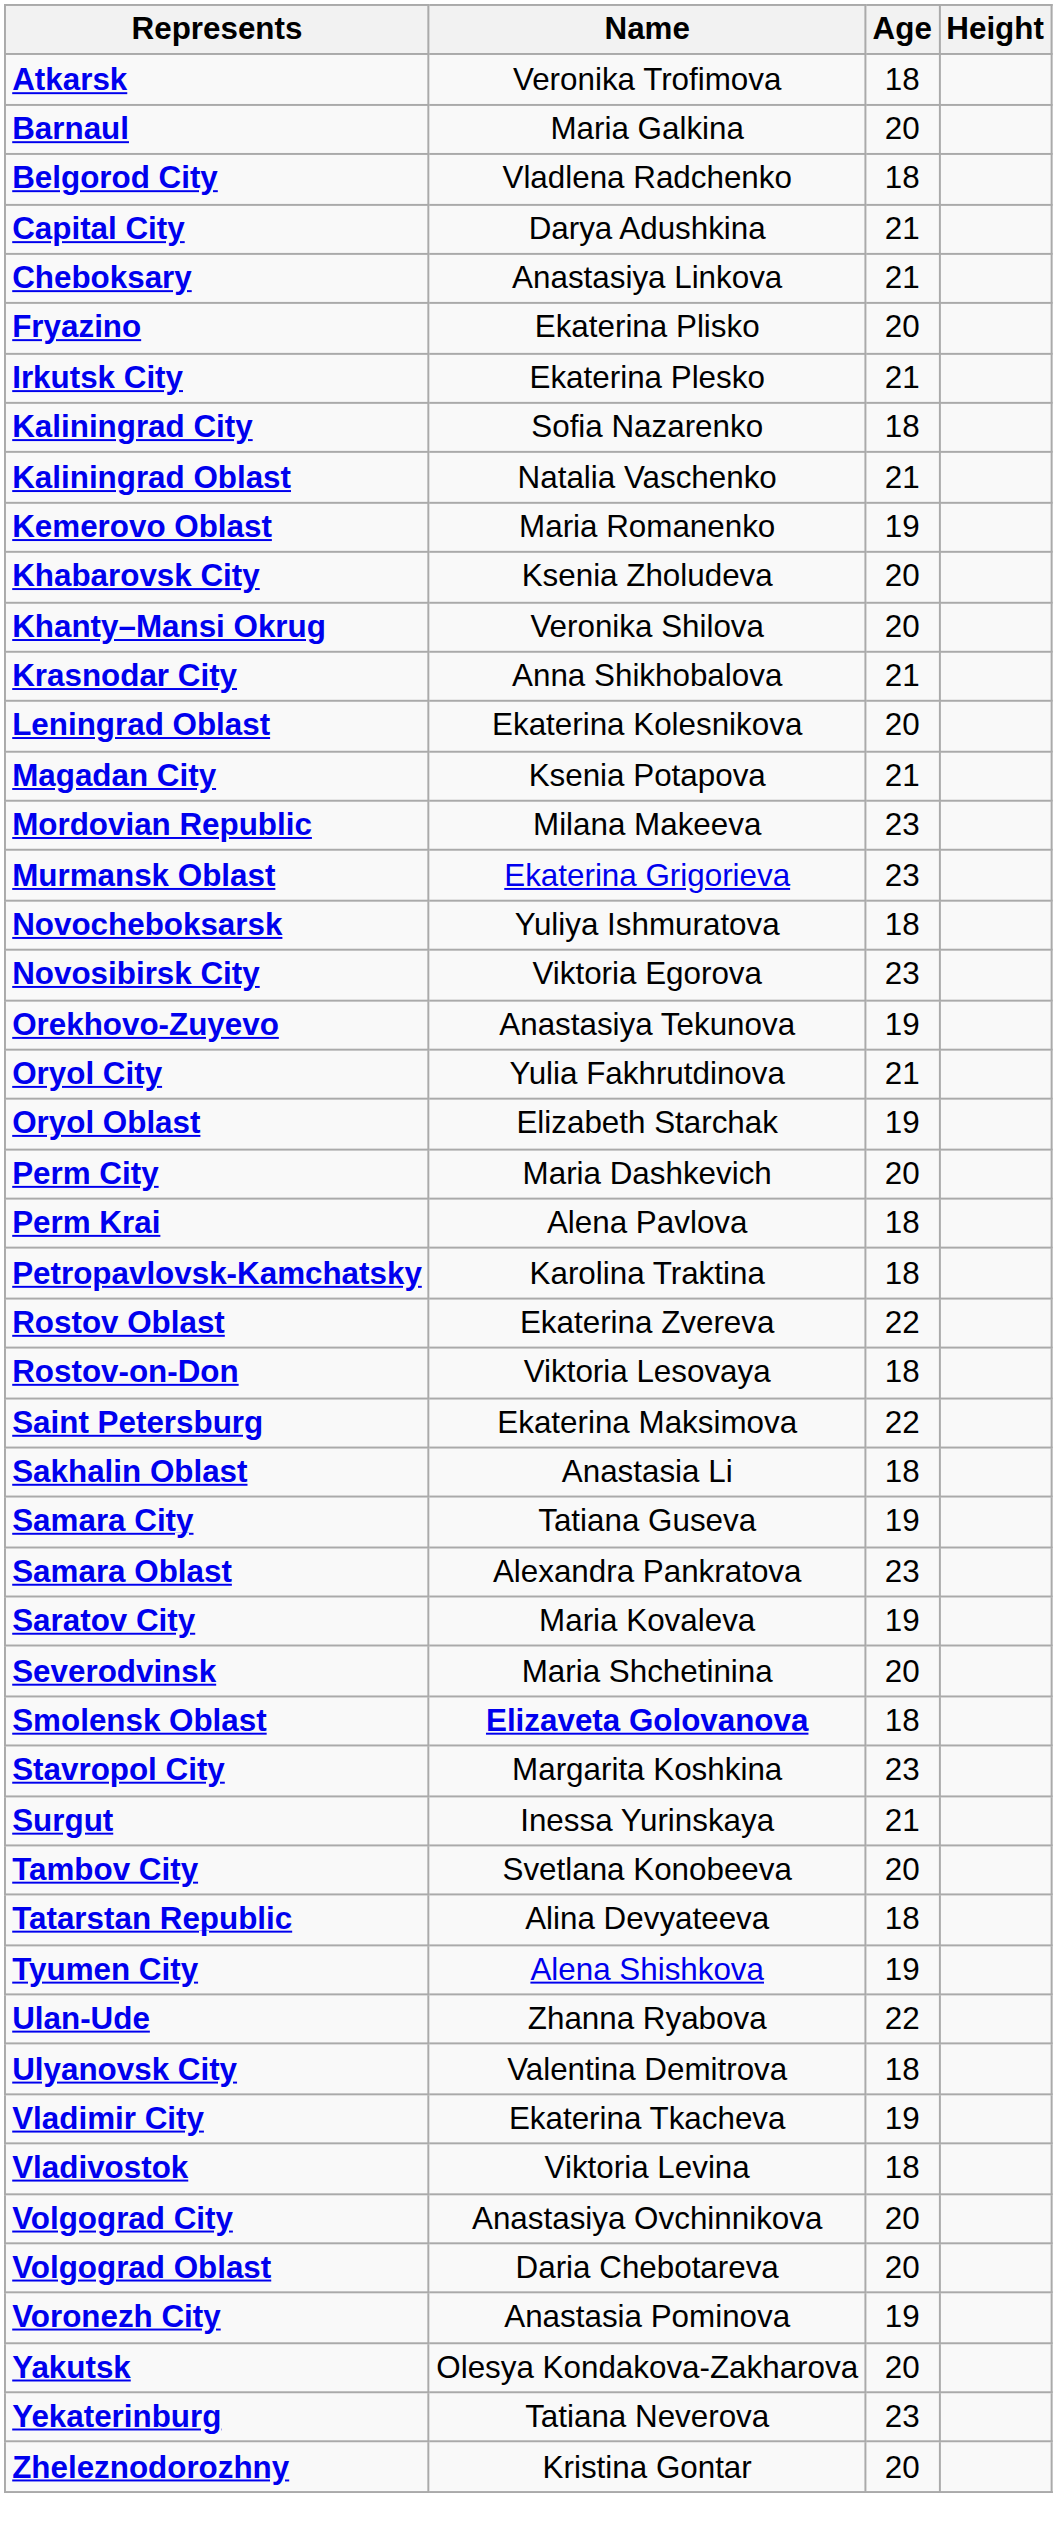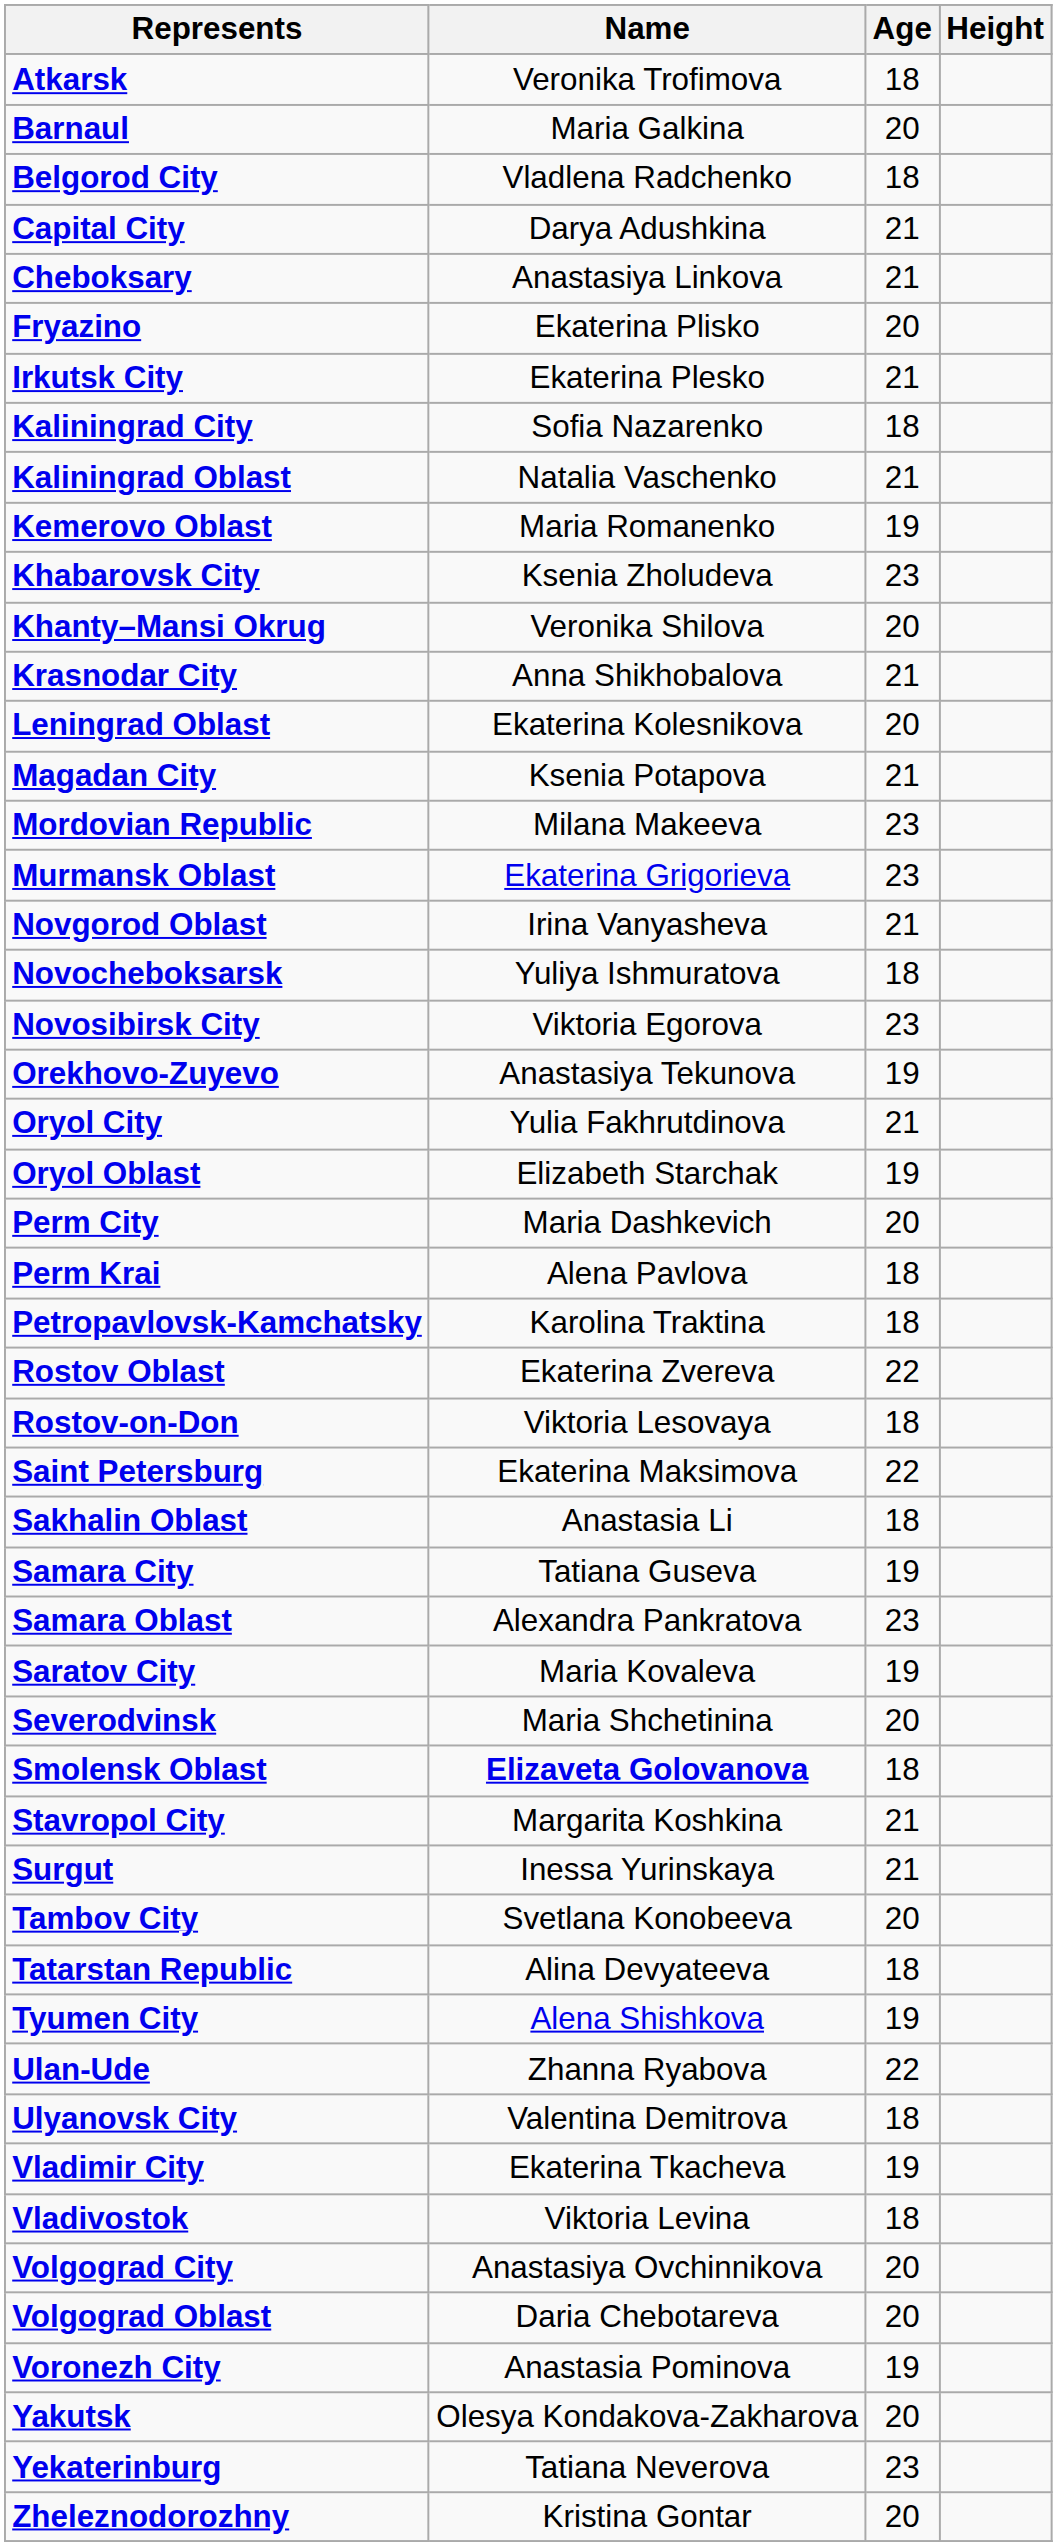Khabarovsk City | Age: 20 -> 23
+ row: Novgorod Oblast | Irina Vanyasheva | 21
Stavropol City | Age: 23 -> 21
